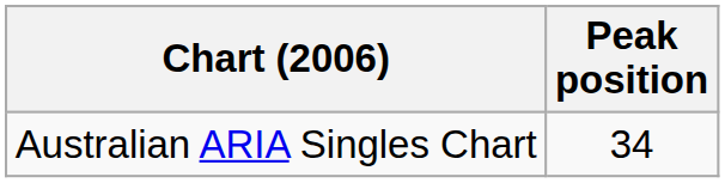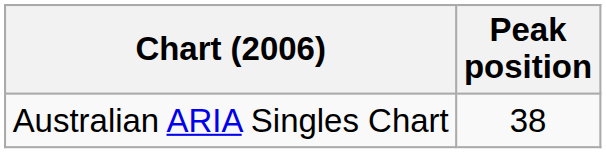Australian ARIA Singles Chart | Peak position: 34 -> 38
